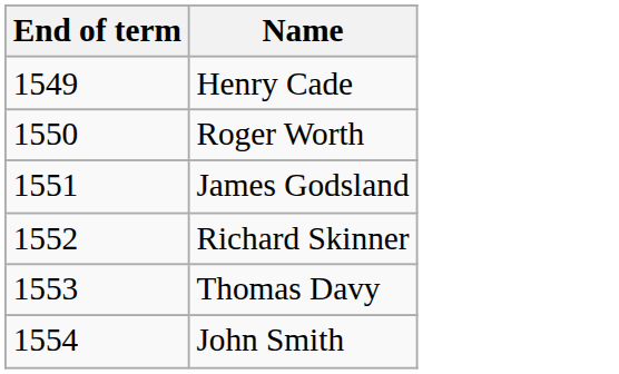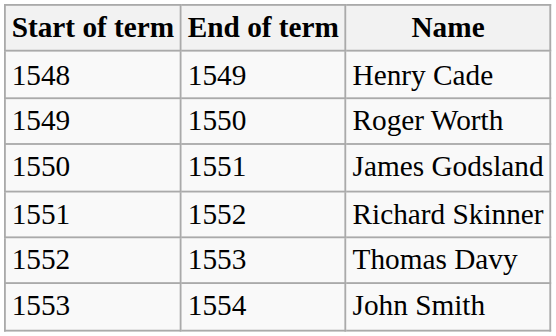+ column: Start of term | 1548 | 1549 | 1550 | 1551 | 1552 | 1553
